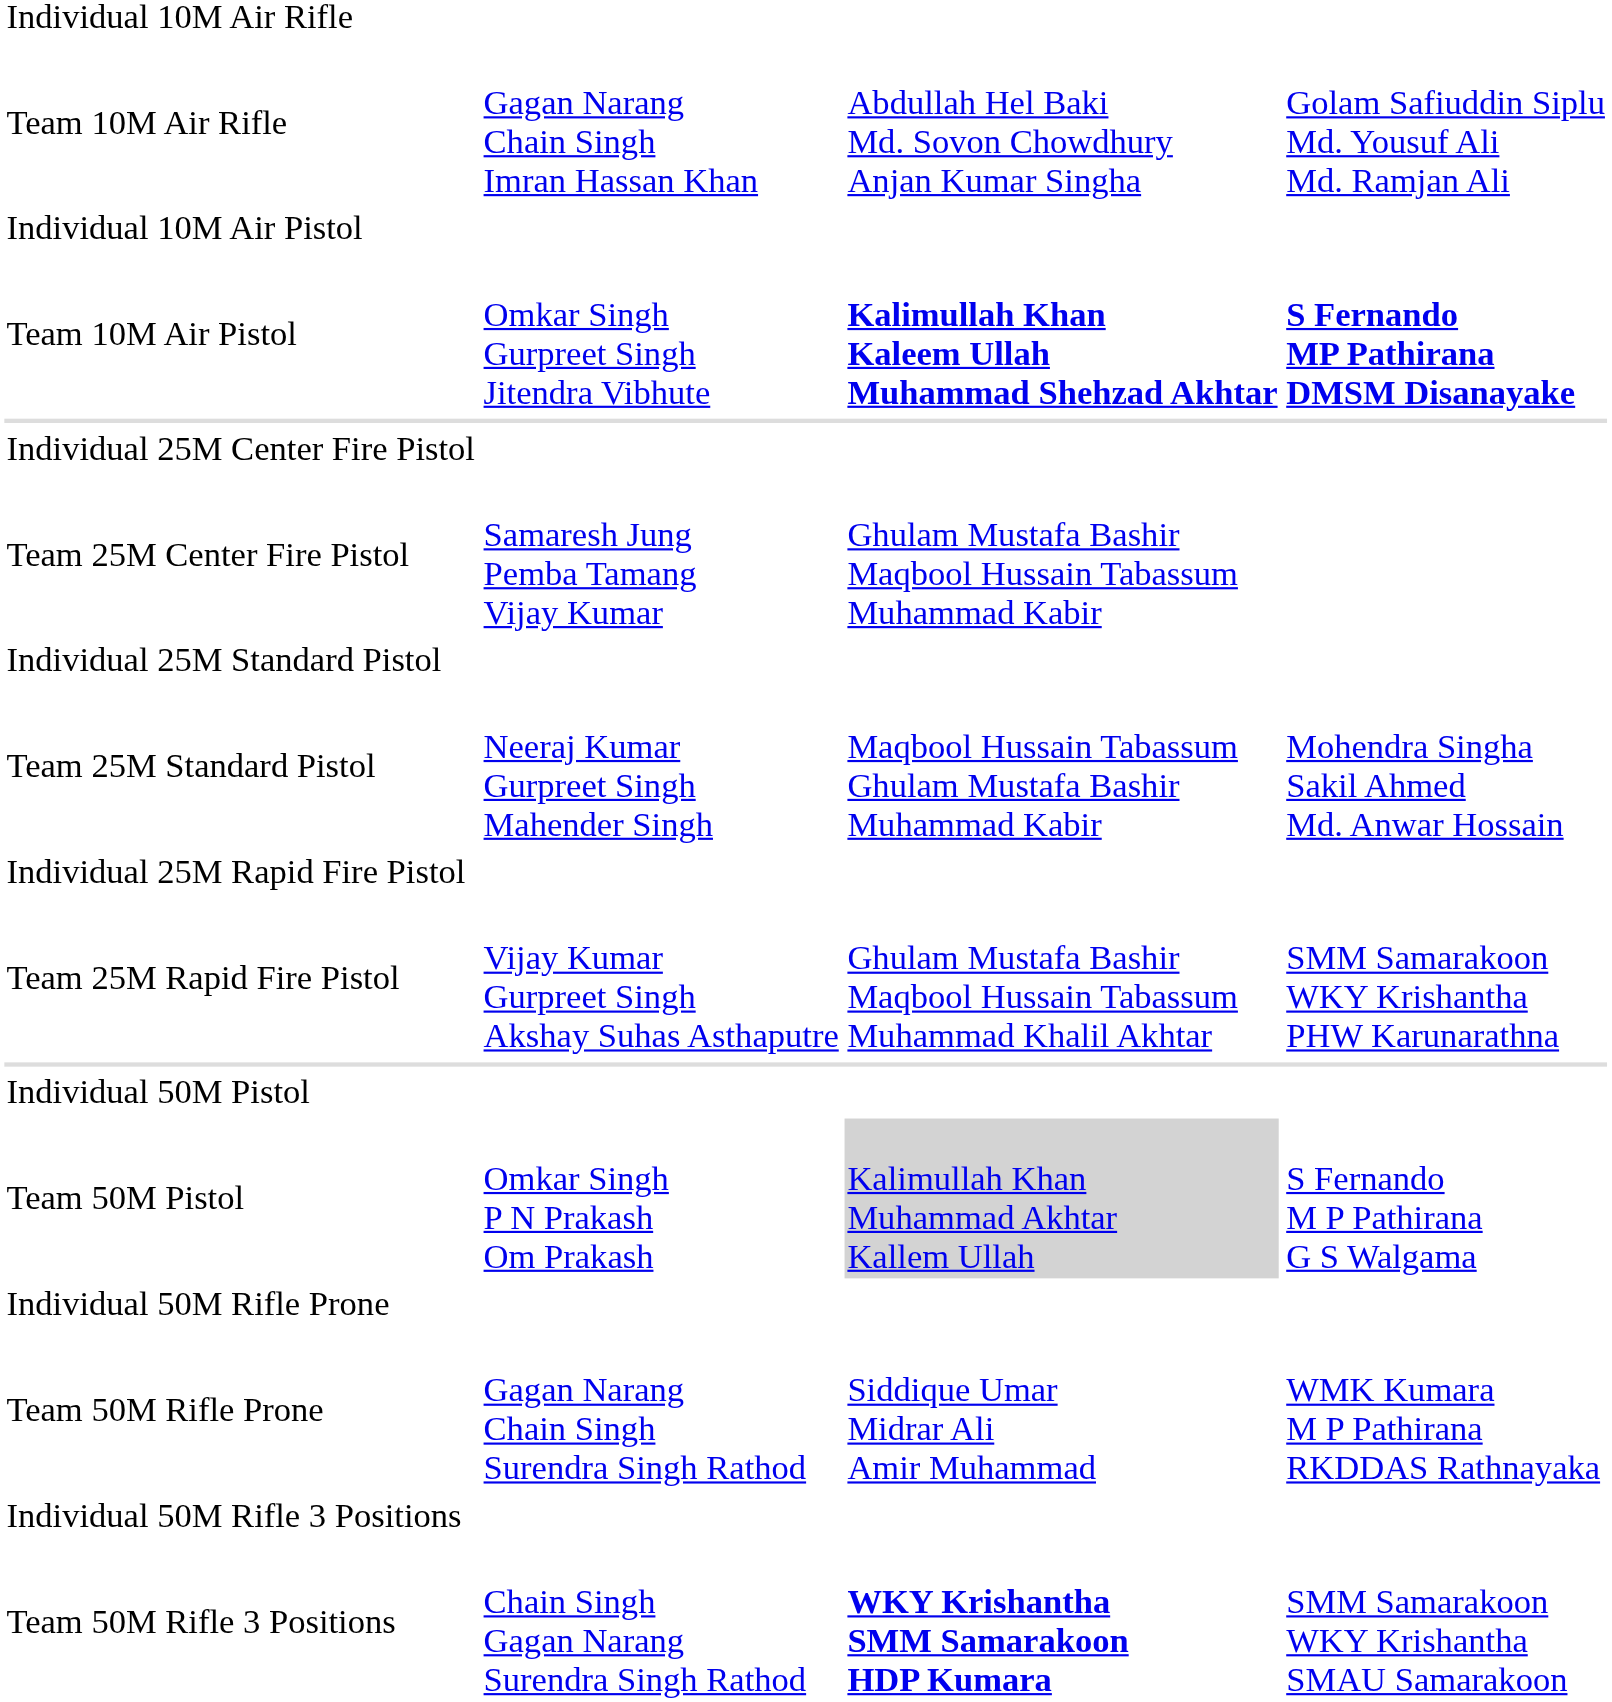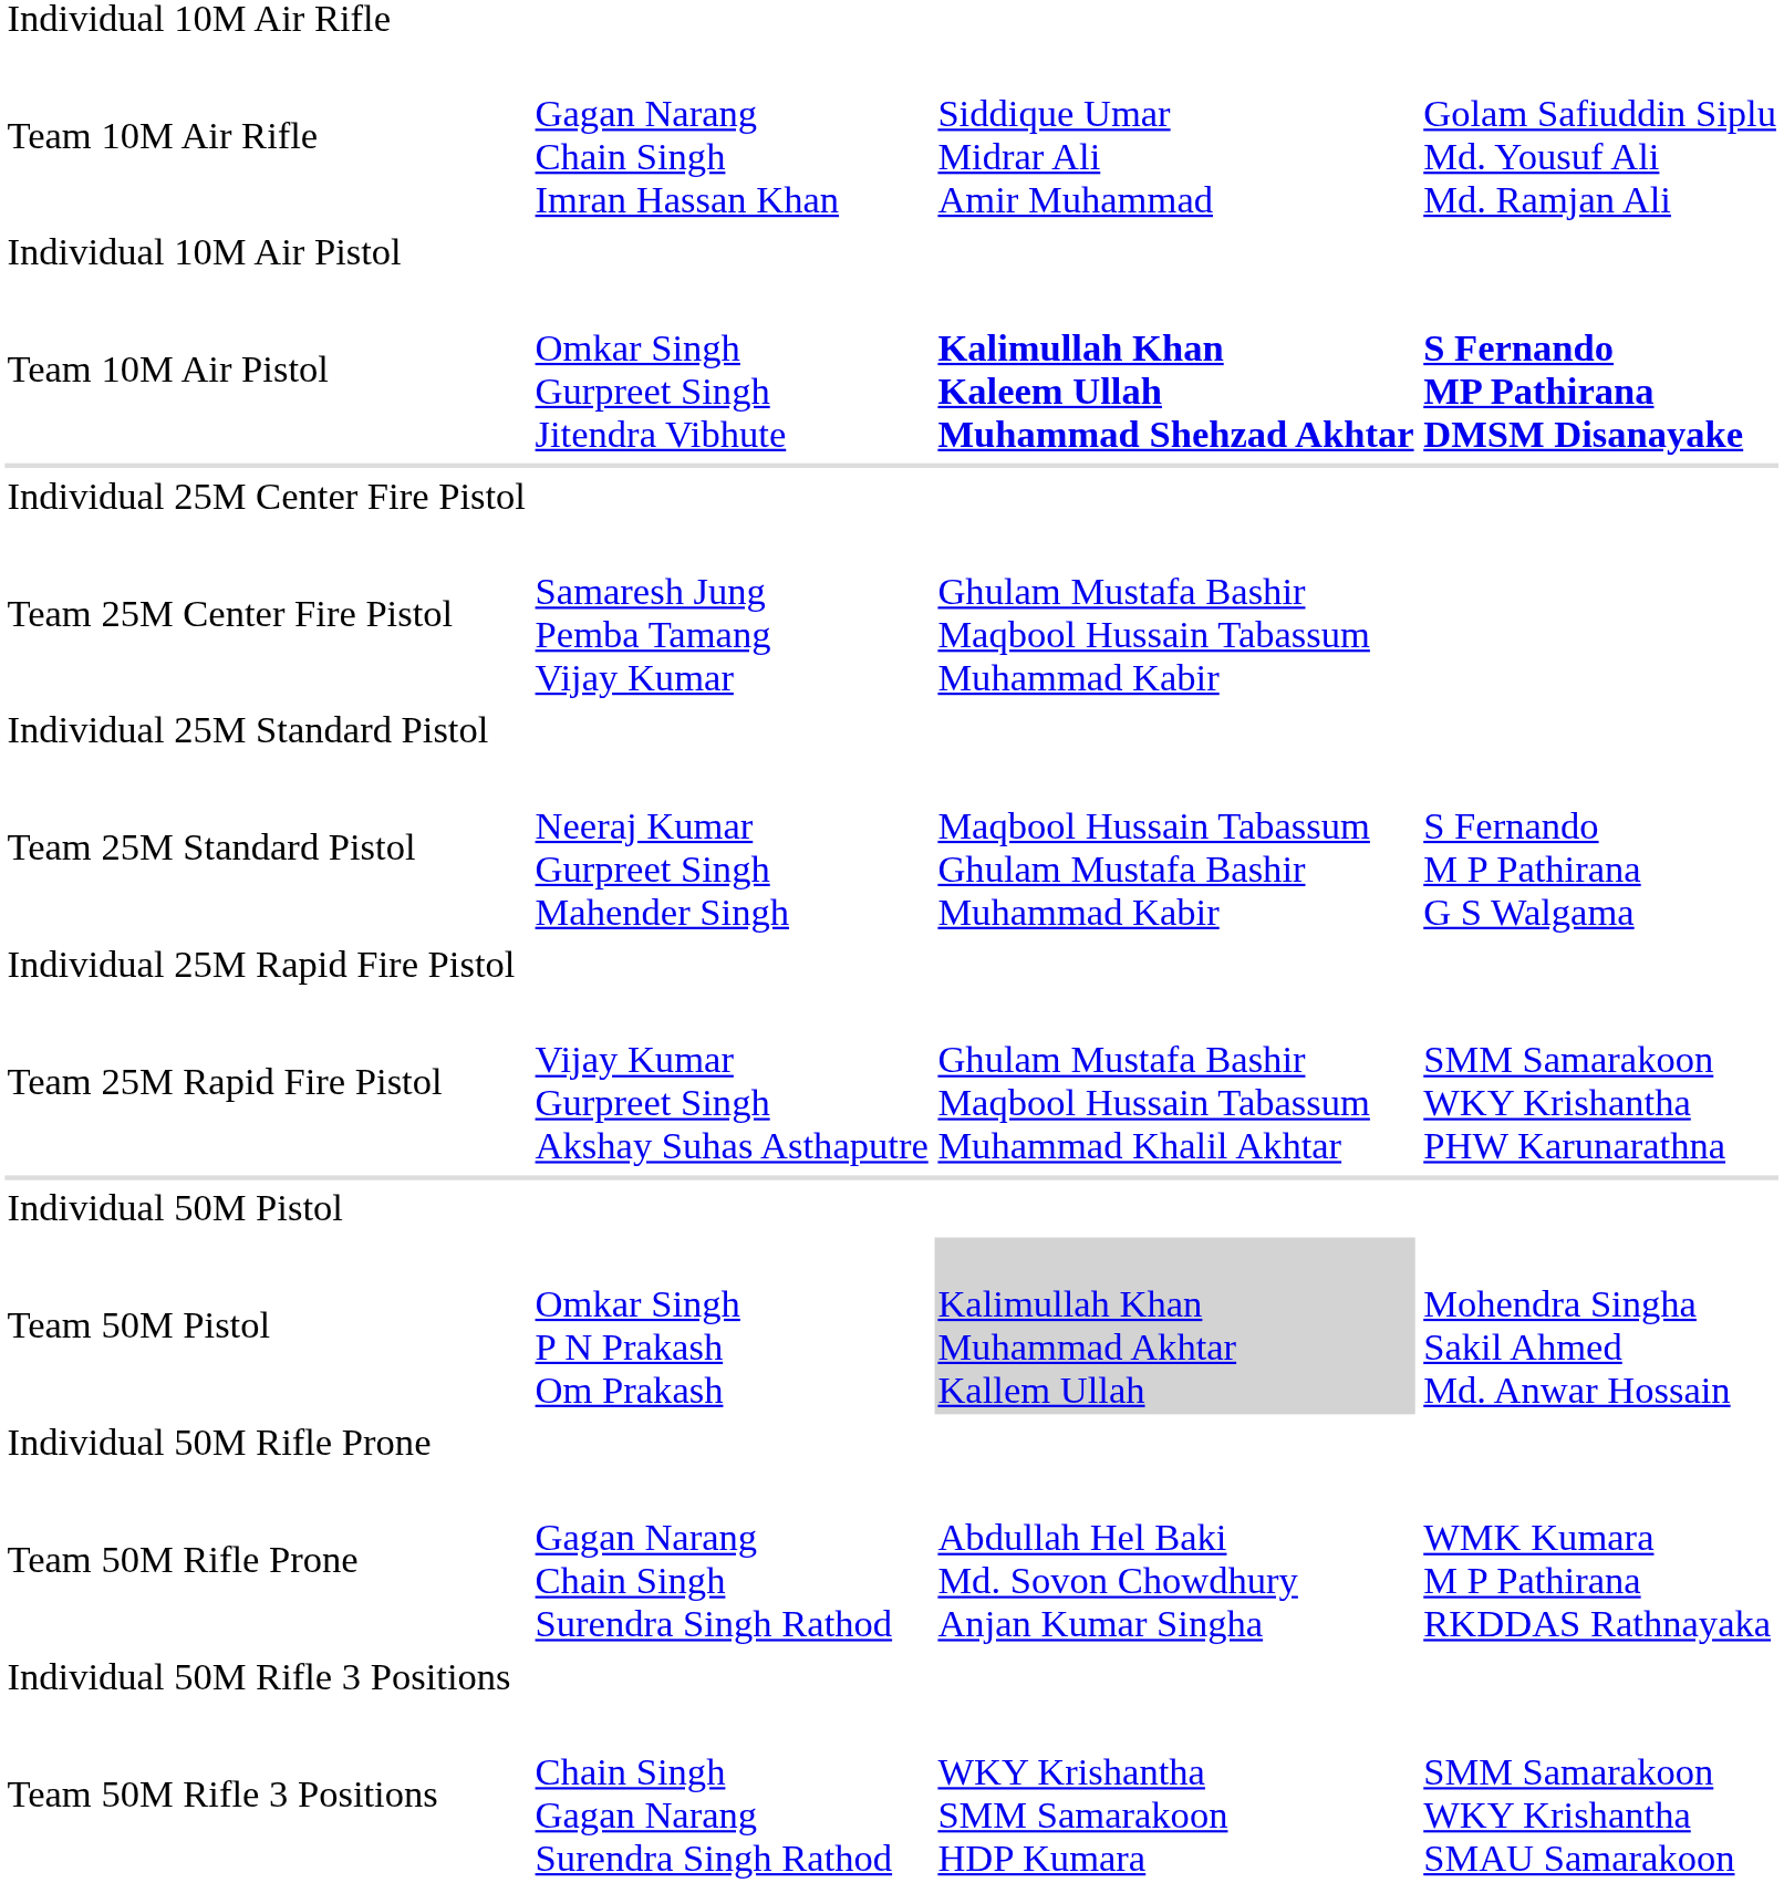Team 10M Air Rifle | column 3: Abdullah Hel Baki Md. Sovon Chowdhury Anjan Kumar Singha -> Siddique Umar Midrar Ali Amir Muhammad
Team 25M Standard Pistol | column 4: Mohendra Singha Sakil Ahmed Md. Anwar Hossain -> S Fernando M P Pathirana G S Walgama
Team 50M Pistol | column 4: S Fernando M P Pathirana G S Walgama -> Mohendra Singha Sakil Ahmed Md. Anwar Hossain
Team 50M Rifle Prone | column 3: Siddique Umar Midrar Ali Amir Muhammad -> Abdullah Hel Baki Md. Sovon Chowdhury Anjan Kumar Singha
Team 50M Rifle 3 Positions | column 3: bold -> normal
